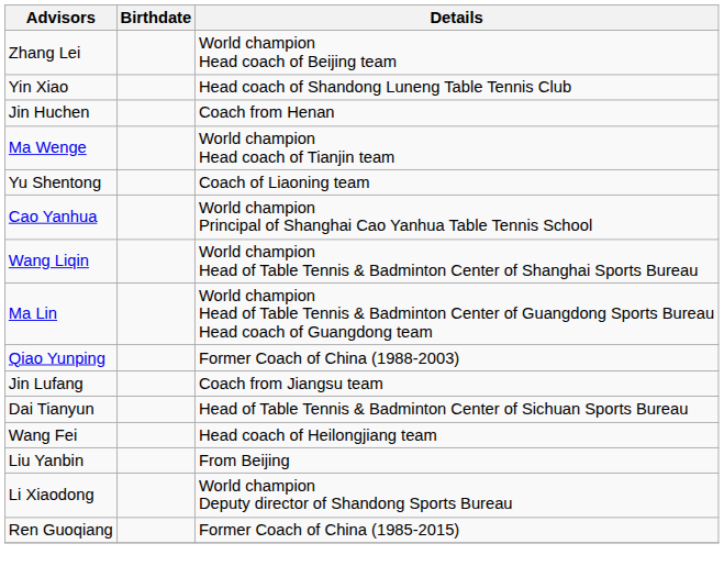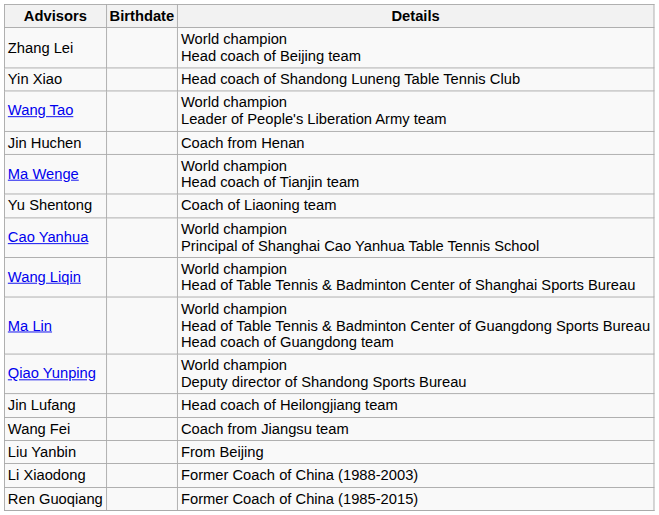+ row: Wang Tao | World champion Leader of People's Liberation Army team
Qiao Yunping | Details: Former Coach of China (1988-2003) -> World champion Deputy director of Shandong Sports Bureau
Jin Lufang | Details: Coach from Jiangsu team -> Head coach of Heilongjiang team
- row: Dai Tianyun | Head of Table Tennis & Badminton Center of Sichuan Sports Bureau
Wang Fei | Details: Head coach of Heilongjiang team -> Coach from Jiangsu team
Li Xiaodong | Details: World champion Deputy director of Shandong Sports Bureau -> Former Coach of China (1988-2003)
